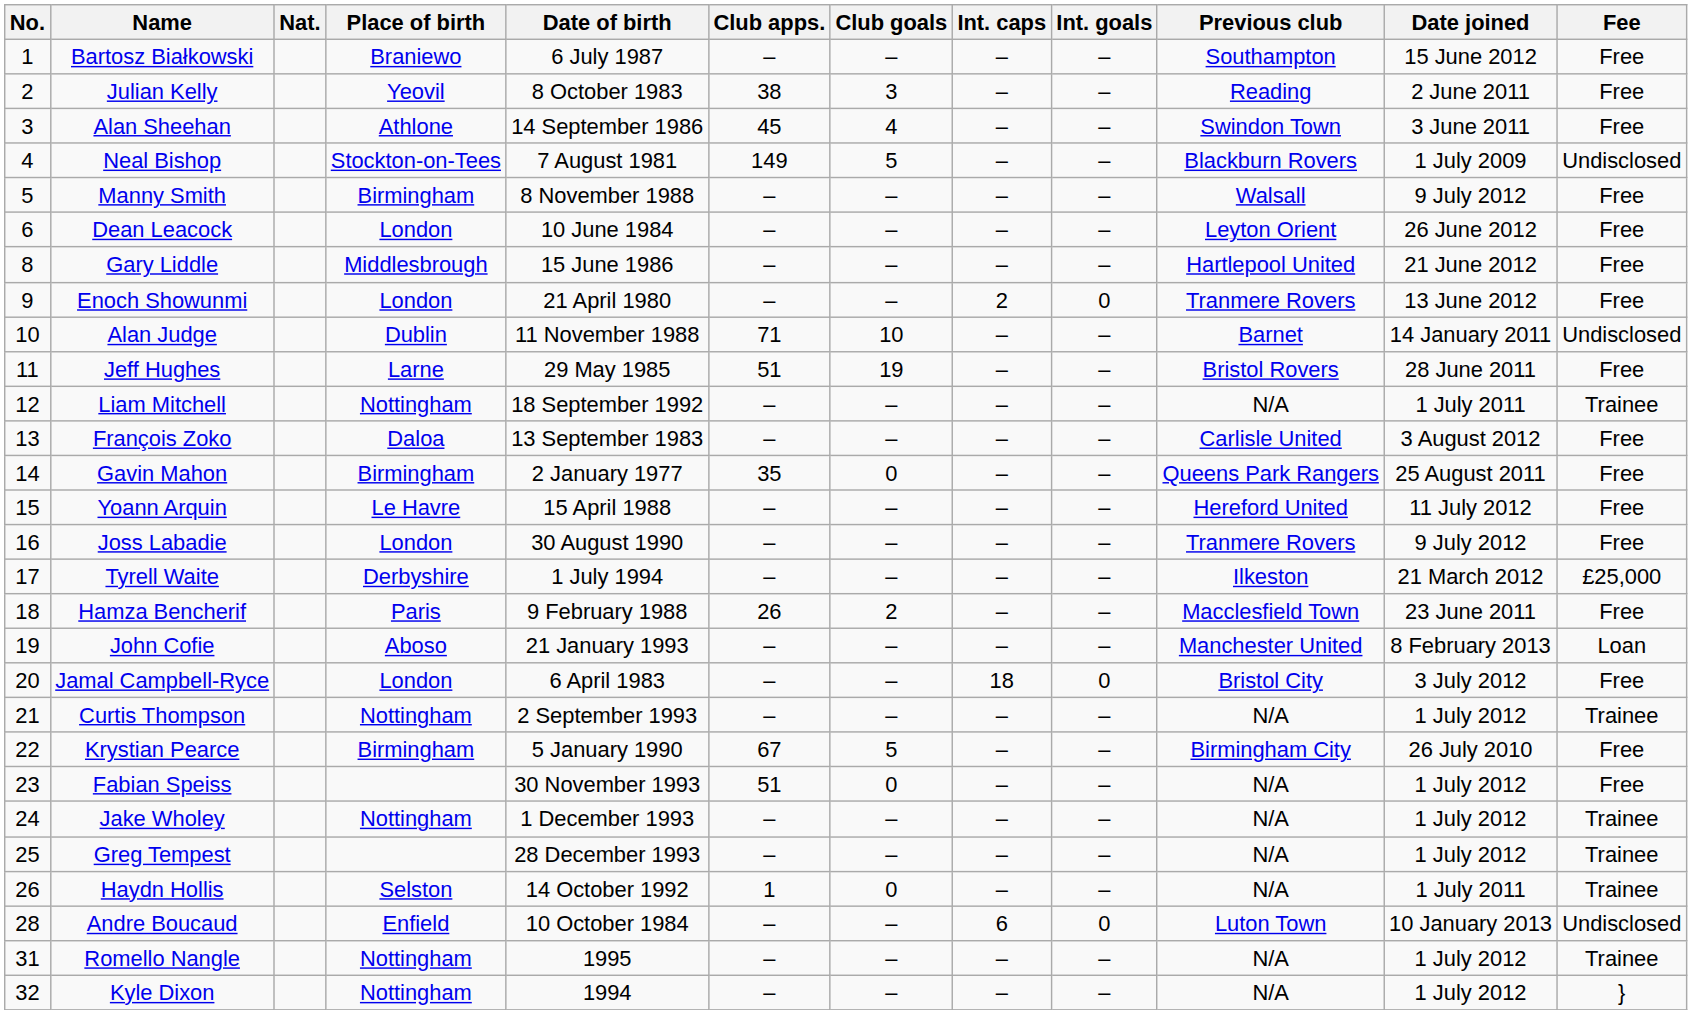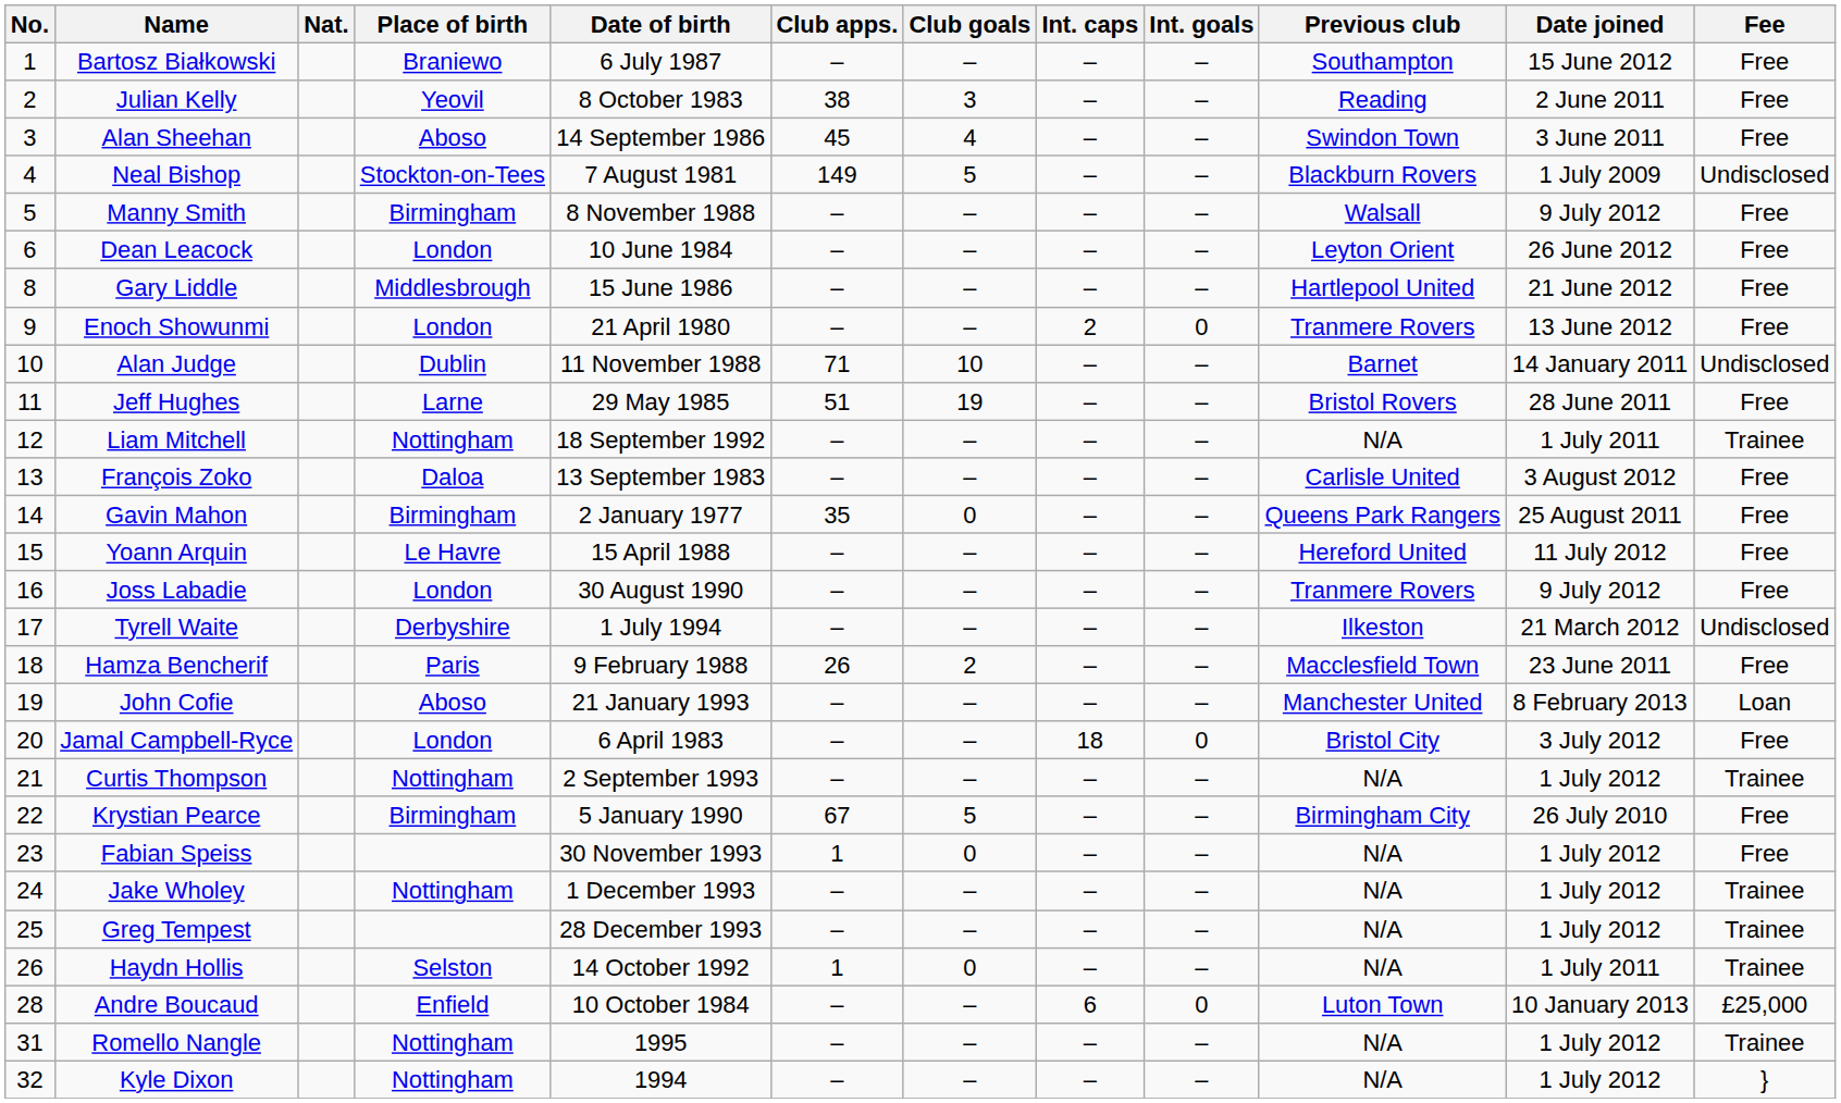Alan Sheehan | Place of birth: Athlone -> Aboso
Tyrell Waite | Fee: £25,000 -> Undisclosed
Fabian Speiss | Club apps.: 51 -> 1
Andre Boucaud | Fee: Undisclosed -> £25,000
